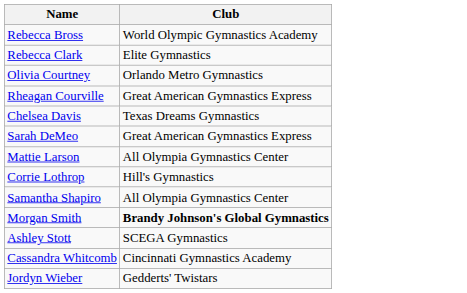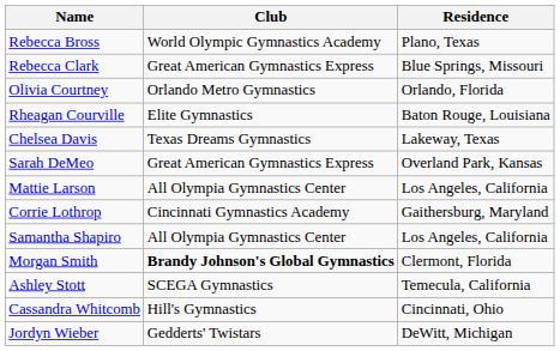+ column: Residence | Plano, Texas | Blue Springs, Missouri | Orlando, Florida | Baton Rouge, Louisiana | Lakeway, Texas | Overland Park, Kansas | Los Angeles, California | Gaithersburg, Maryland | Los Angeles, California | Clermont, Florida | Temecula, California | Cincinnati, Ohio | DeWitt, Michigan
Rebecca Clark | Club: Elite Gymnastics -> Great American Gymnastics Express
Rheagan Courville | Club: Great American Gymnastics Express -> Elite Gymnastics
Corrie Lothrop | Club: Hill's Gymnastics -> Cincinnati Gymnastics Academy
Cassandra Whitcomb | Club: Cincinnati Gymnastics Academy -> Hill's Gymnastics
